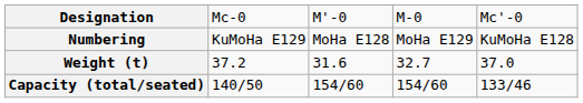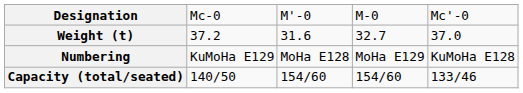rows swapped: Numbering <-> Weight (t)
